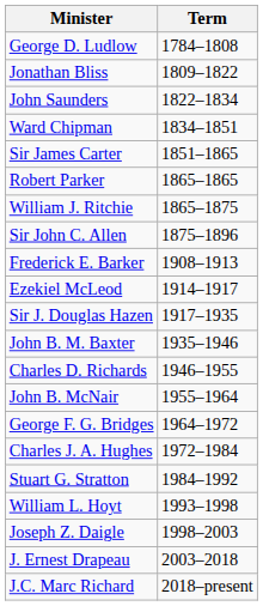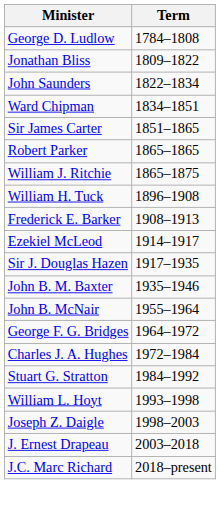- row: Sir John C. Allen | 1875–1896
+ row: William H. Tuck | 1896–1908
- row: Charles D. Richards | 1946–1955
